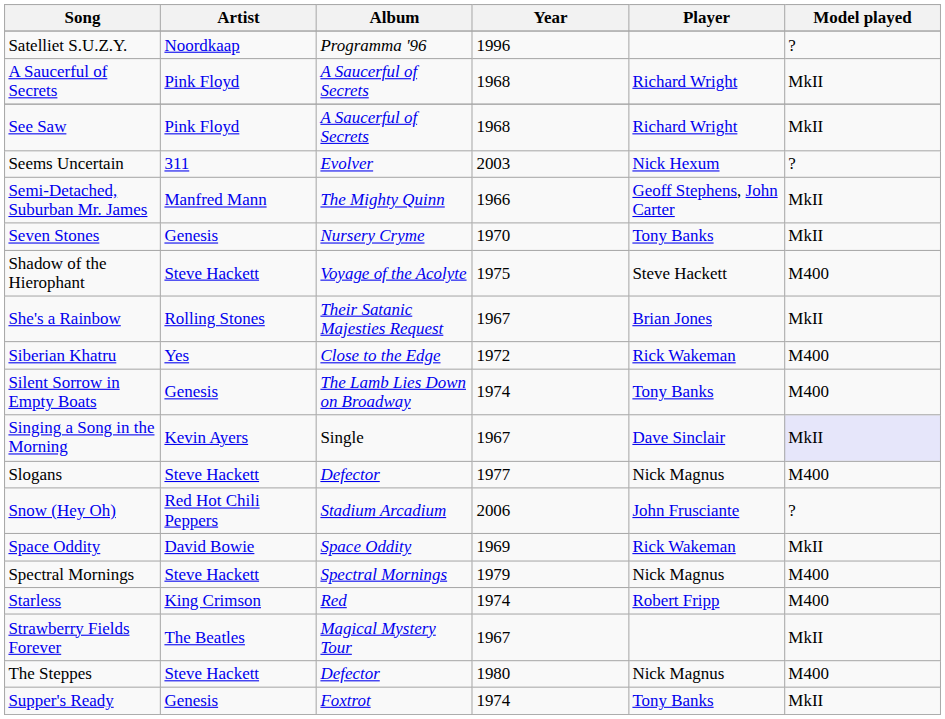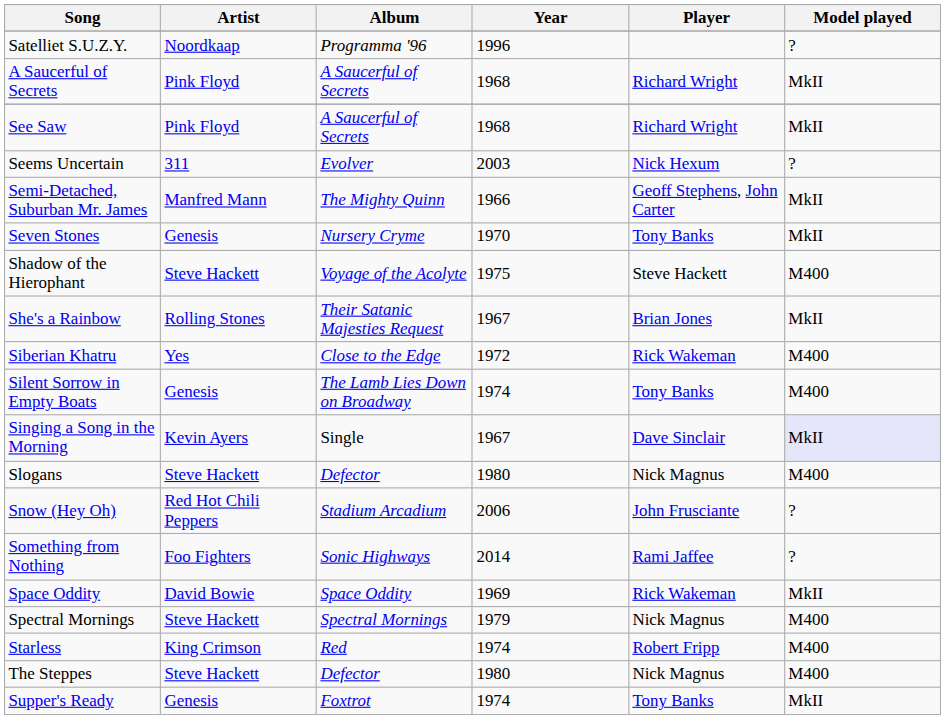Slogans | Year: 1977 -> 1980
+ row: Something from Nothing | Foo Fighters | Sonic Highways | 2014 | Rami Jaffee | ?
- row: Strawberry Fields Forever | The Beatles | Magical Mystery Tour | 1967 | MkII
